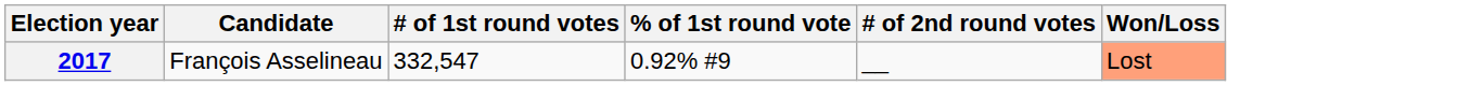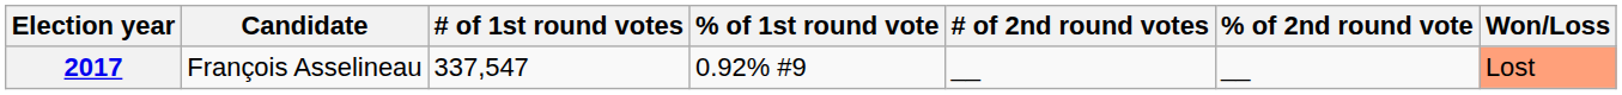+ column: % of 2nd round vote | __
2017 | # of 1st round votes: 332,547 -> 337,547
